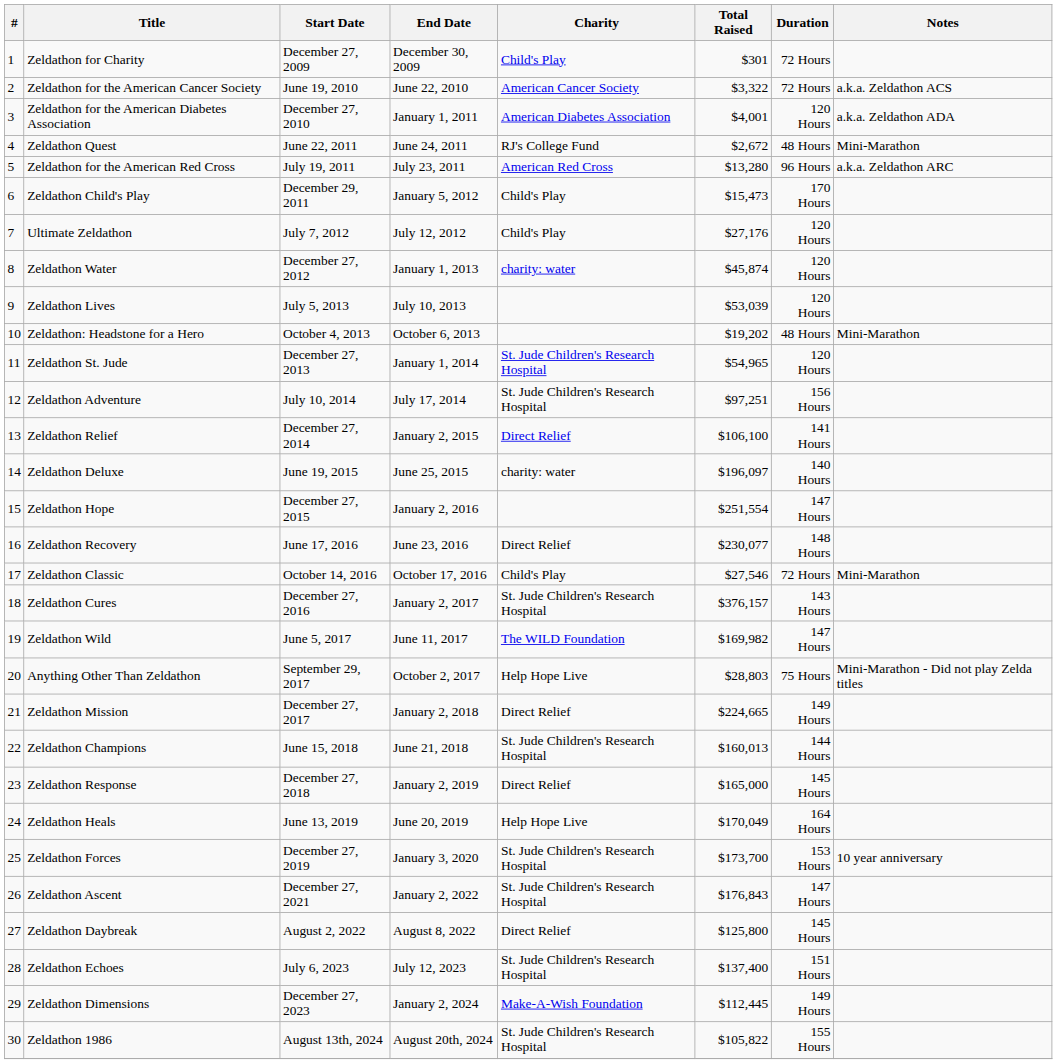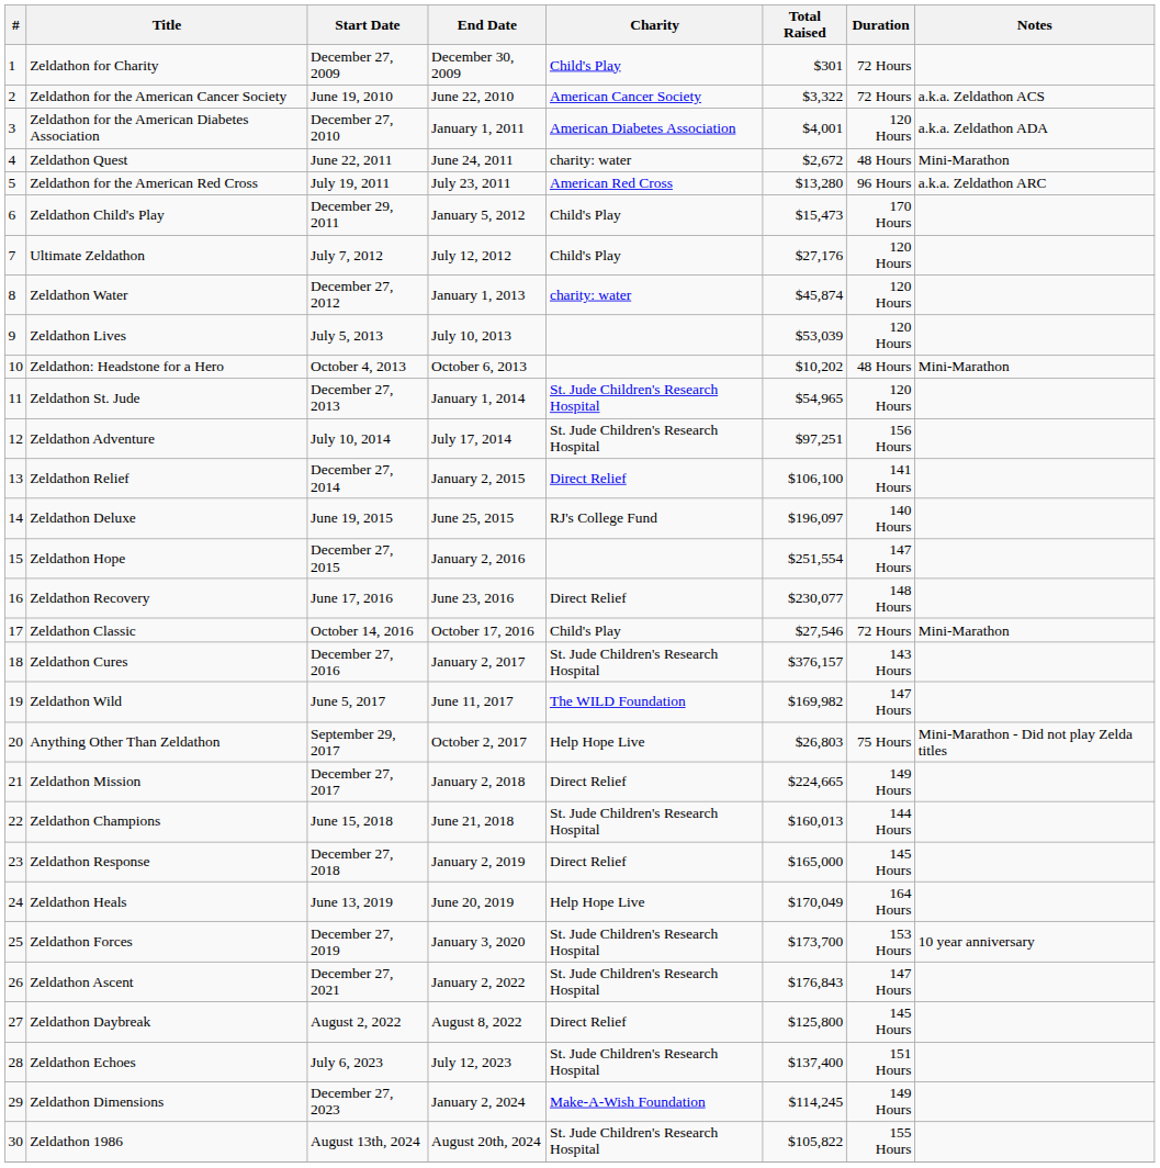Zeldathon Quest | Charity: RJ's College Fund -> charity: water
Zeldathon: Headstone for a Hero | Total Raised: $19,202 -> $10,202
Zeldathon Deluxe | Charity: charity: water -> RJ's College Fund
Anything Other Than Zeldathon | Total Raised: $28,803 -> $26,803
Zeldathon Dimensions | Total Raised: $112,445 -> $114,245
